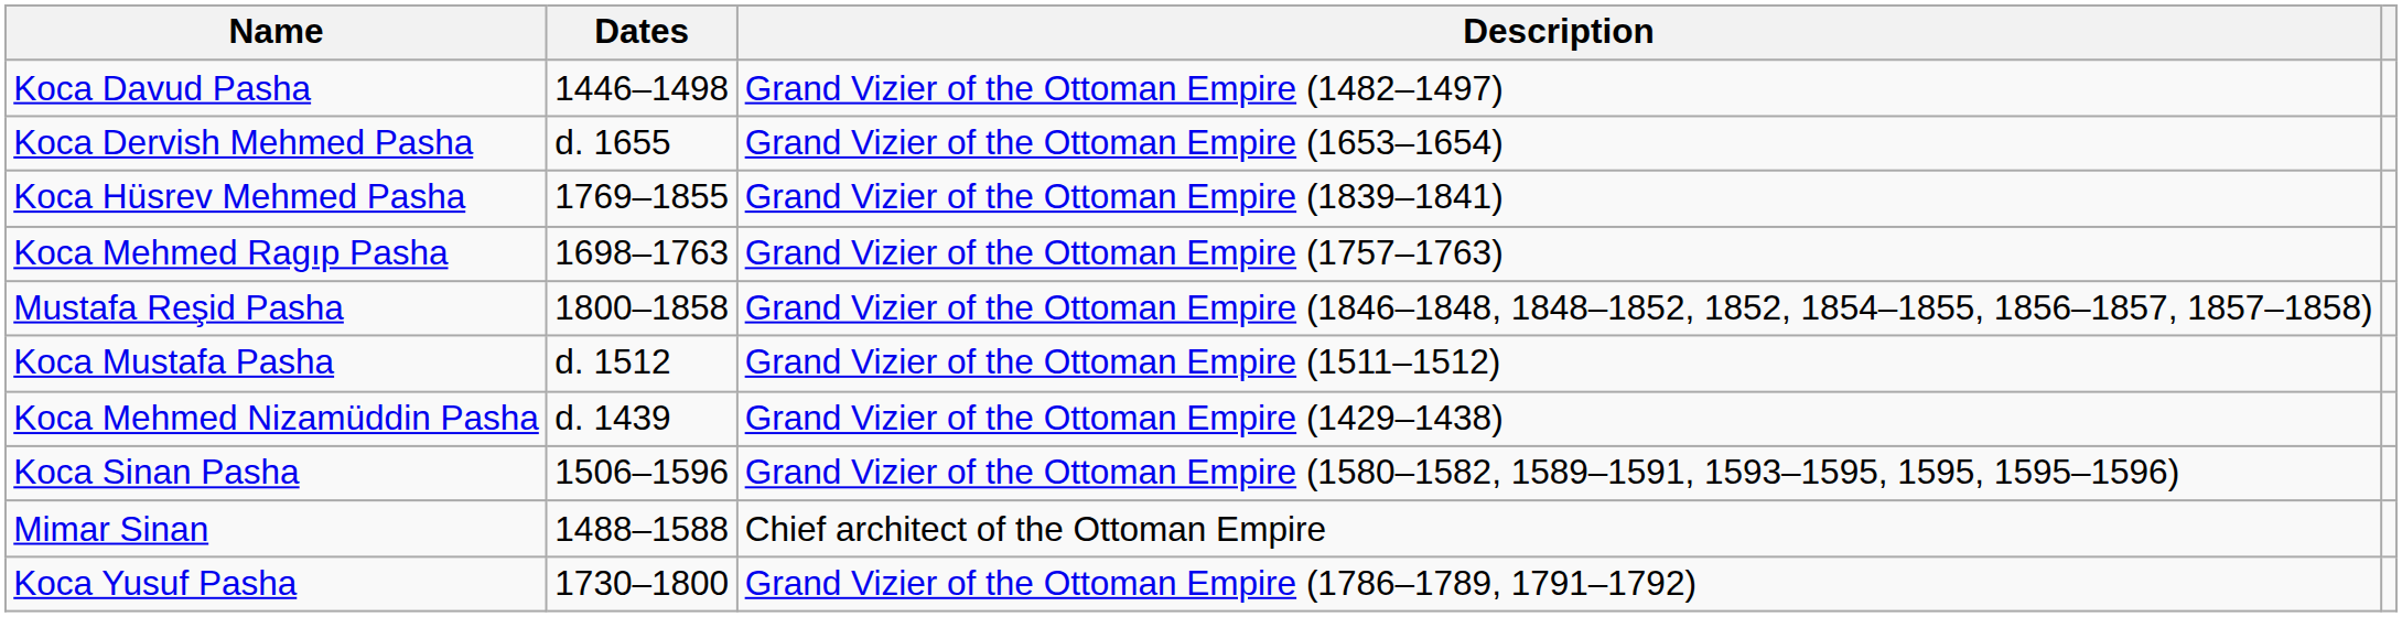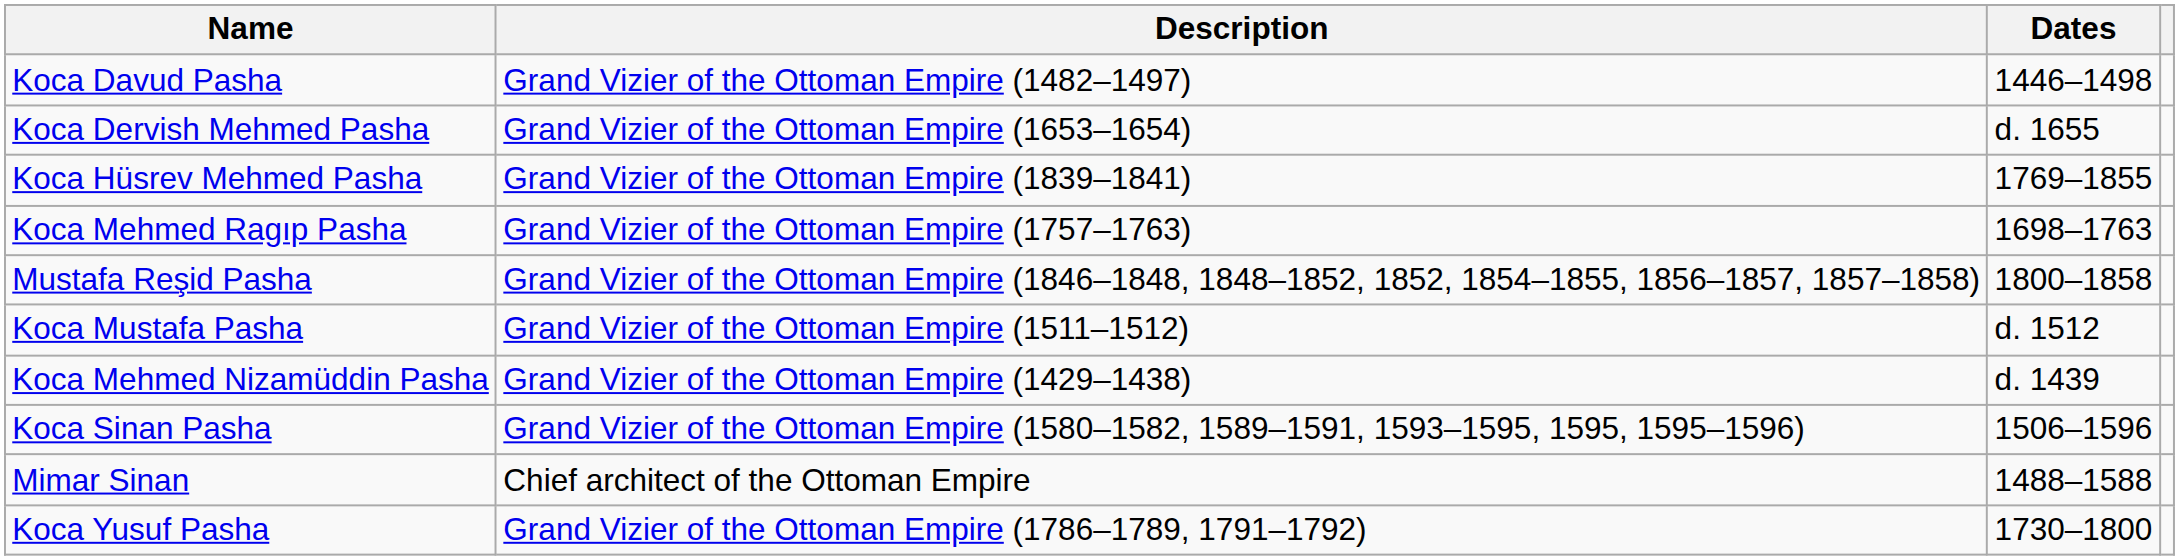columns swapped: Description <-> Dates
